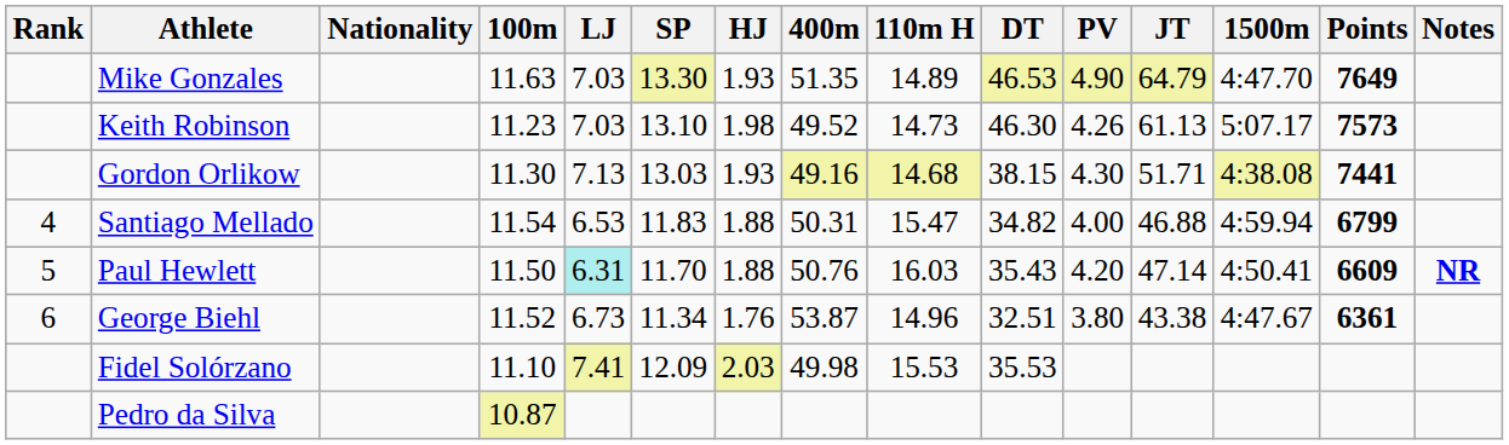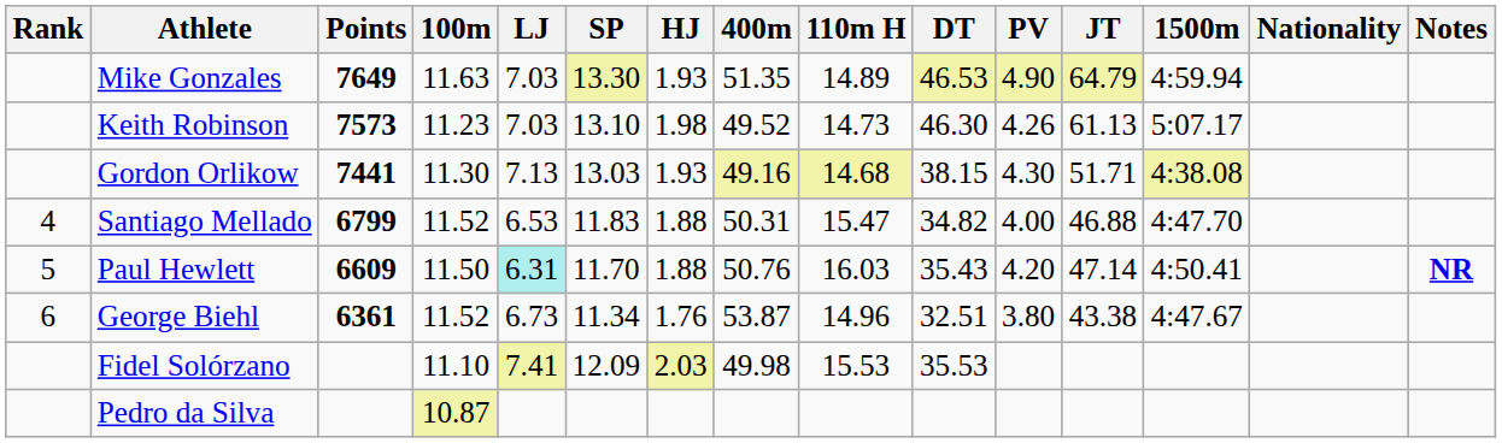columns swapped: Nationality <-> Points
Mike Gonzales | 1500m: 4:47.70 -> 4:59.94
Santiago Mellado | 100m: 11.54 -> 11.52
Santiago Mellado | 1500m: 4:59.94 -> 4:47.70
